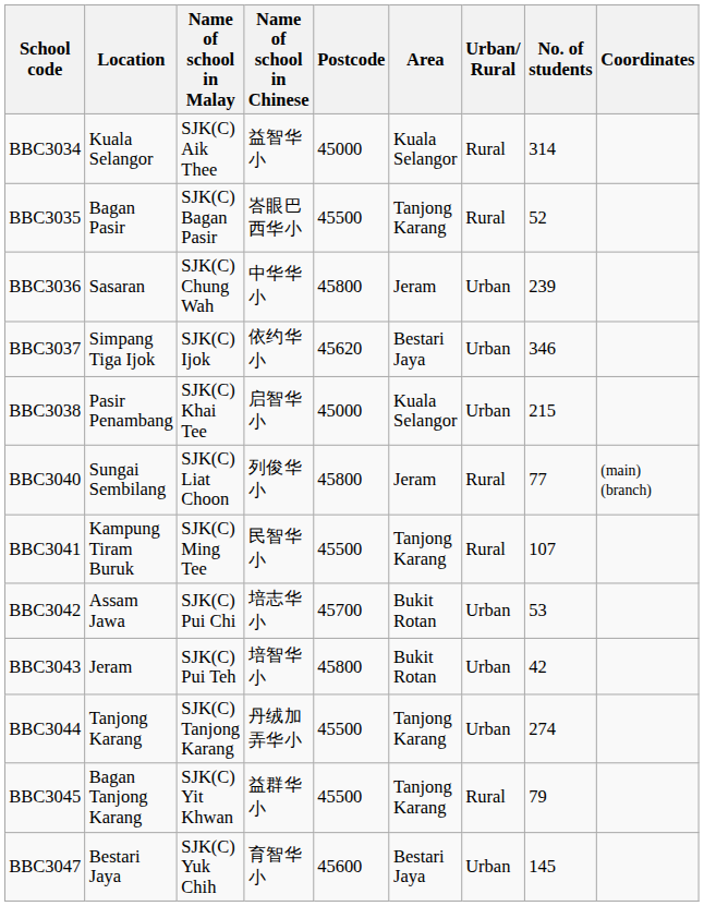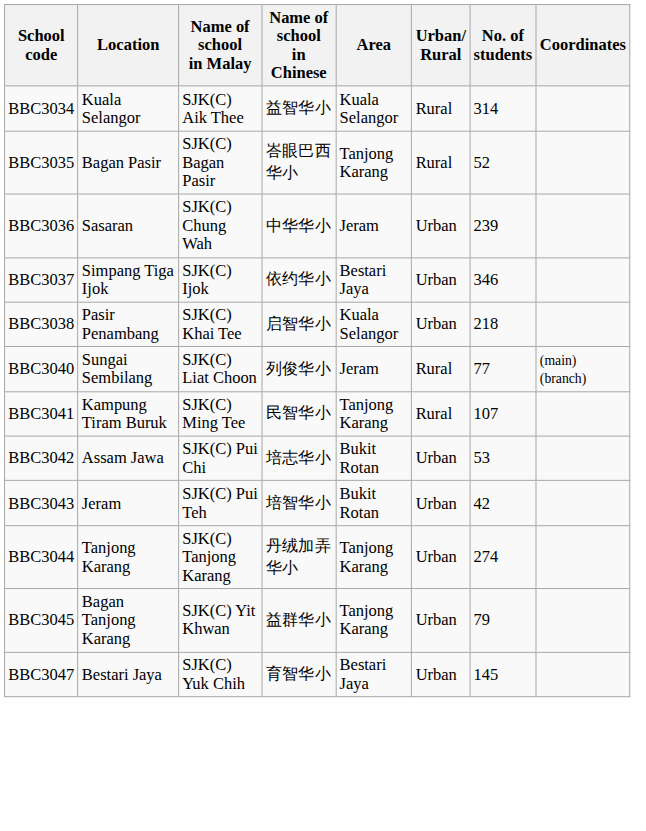- column: Postcode | 45000 | 45500 | 45800 | 45620 | 45000 | 45800 | 45500 | 45700 | 45800 | 45500 | 45500 | 45600
BBC3038 | No. of students: 215 -> 218
BBC3045 | Urban/ Rural: Rural -> Urban
